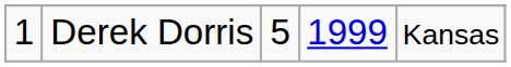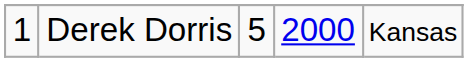Derek Dorris | column 4: 1999 -> 2000
